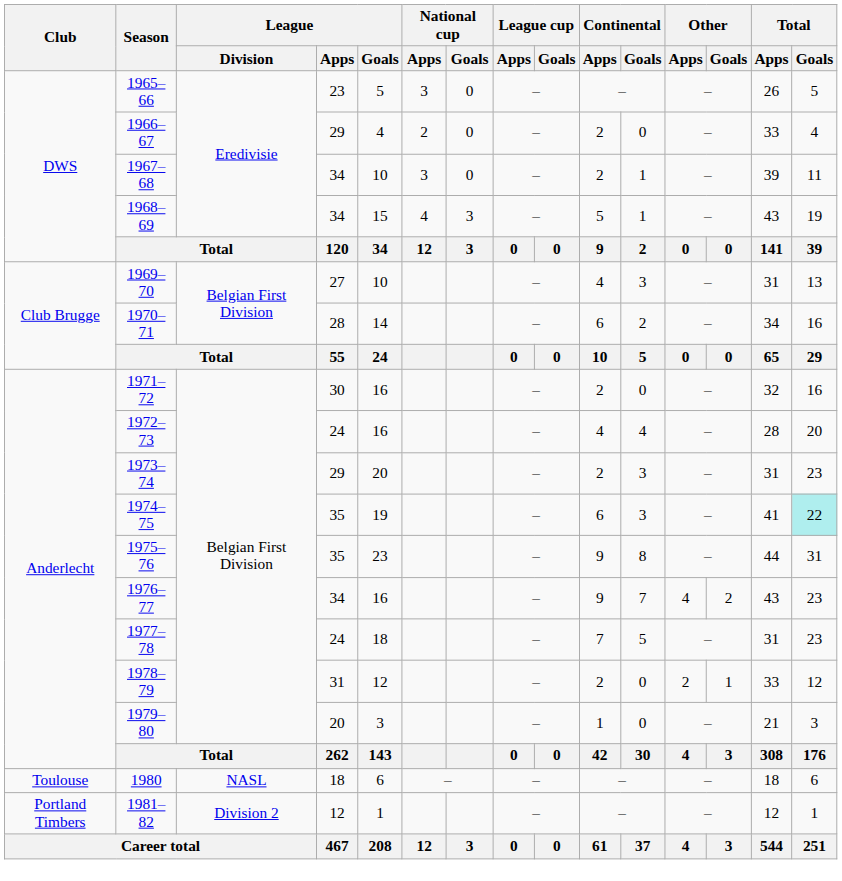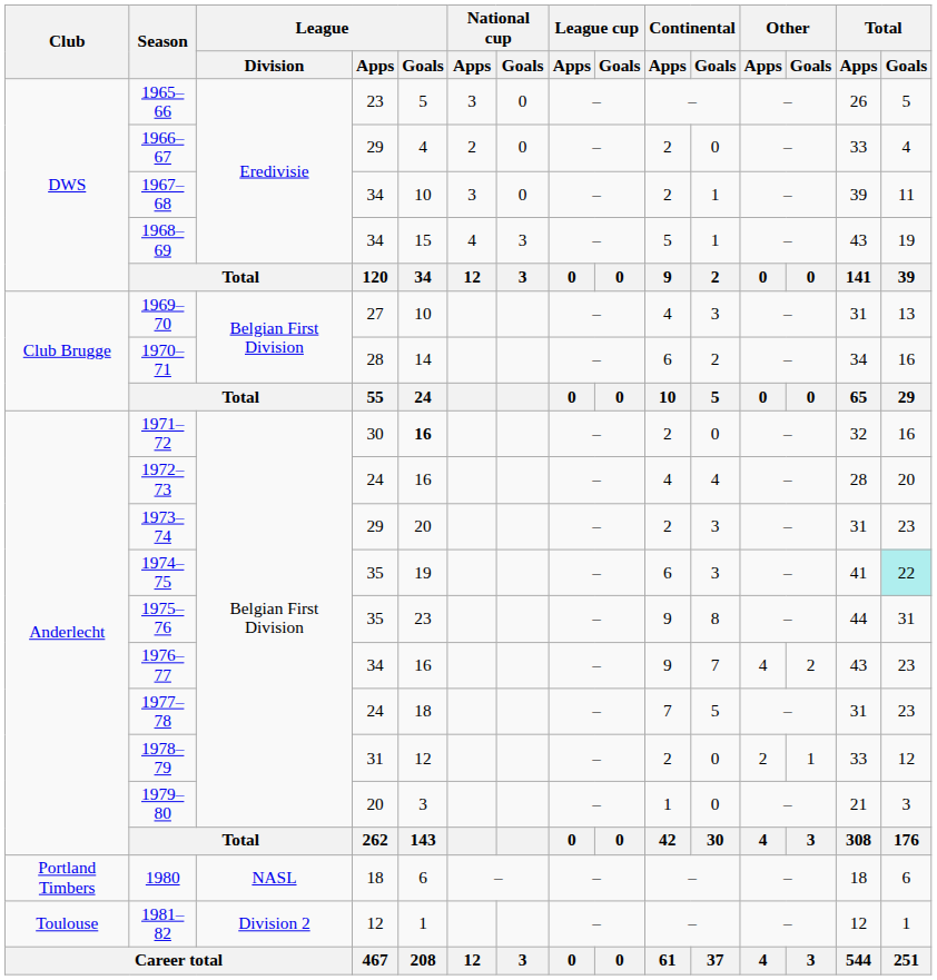1971–72 | League / Goals: normal -> bold
1980 | Club: Toulouse -> Portland Timbers
1981–82 | Club: Portland Timbers -> Toulouse
